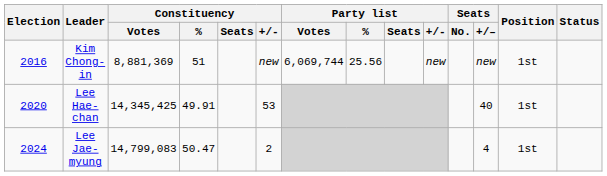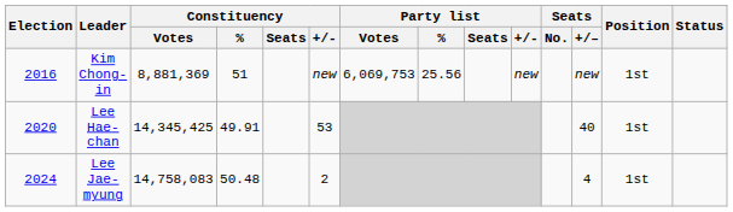Kim Chong-in | Party list / Votes: 6,069,744 -> 6,069,753
Lee Jae-myung | Constituency / Votes: 14,799,083 -> 14,758,083
Lee Jae-myung | Constituency / %: 50.47 -> 50.48
